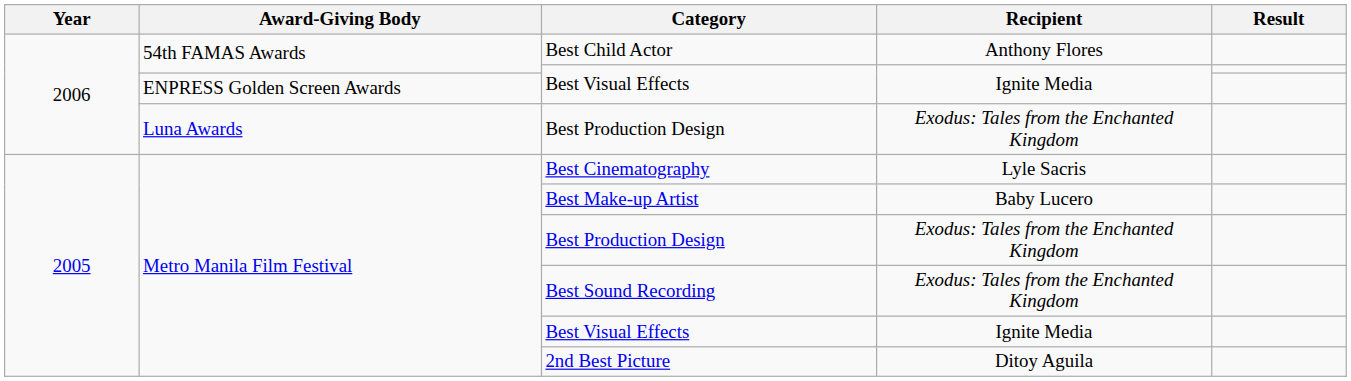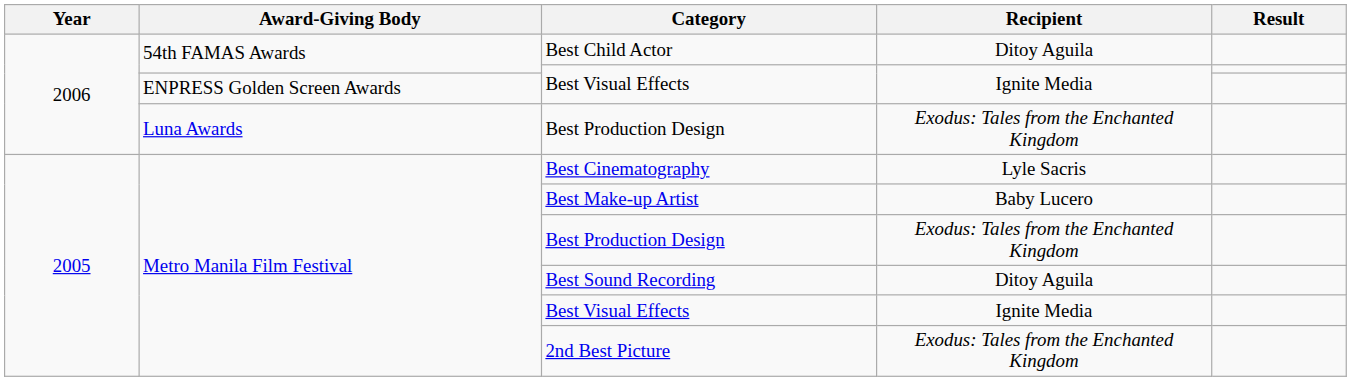Best Child Actor | Recipient: Anthony Flores -> Ditoy Aguila
Best Sound Recording | Recipient: Exodus: Tales from the Enchanted Kingdom -> Ditoy Aguila
2nd Best Picture | Recipient: Ditoy Aguila -> Exodus: Tales from the Enchanted Kingdom
